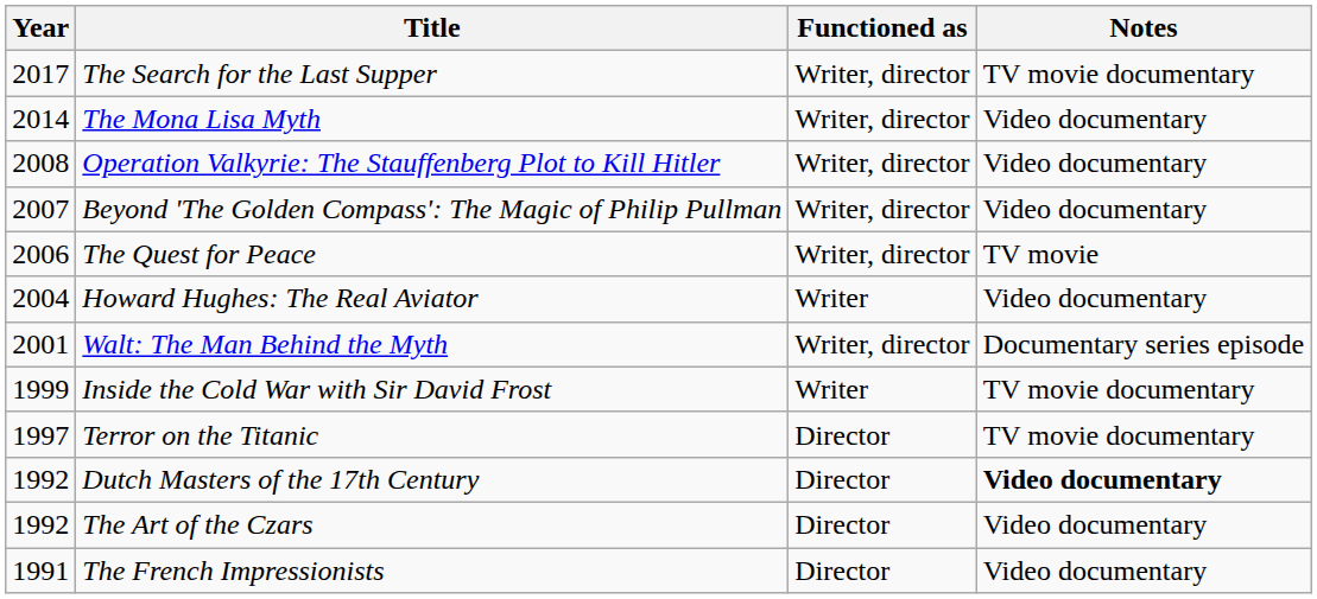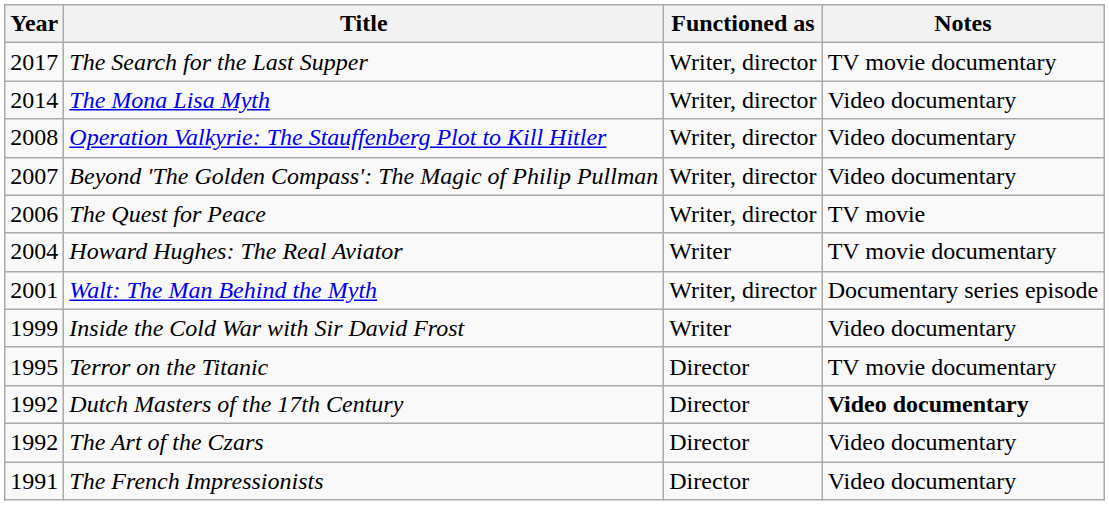Howard Hughes: The Real Aviator | Notes: Video documentary -> TV movie documentary
Inside the Cold War with Sir David Frost | Notes: TV movie documentary -> Video documentary
Terror on the Titanic | Year: 1997 -> 1995
